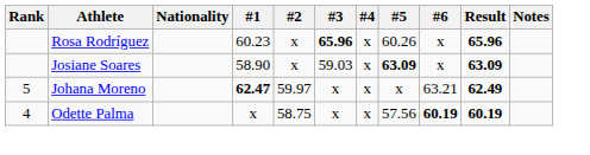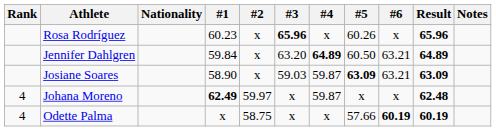+ row: Jennifer Dahlgren | 59.84 | x | 63.20 | 64.89 | 60.50 | 63.21 | 64.89
Josiane Soares | #4: x -> 59.87
Josiane Soares | #6: x -> 63.21
Johana Moreno | Rank: 5 -> 4
Johana Moreno | #1: 62.47 -> 62.49
Johana Moreno | #4: x -> 59.87
Johana Moreno | #6: 63.21 -> x
Johana Moreno | Result: 62.49 -> 62.48
Odette Palma | #5: 57.56 -> 57.66
